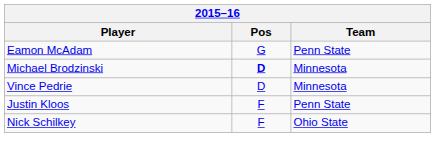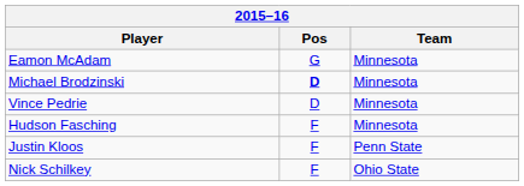Eamon McAdam | Team: Penn State -> Minnesota
+ row: Hudson Fasching | F | Minnesota
